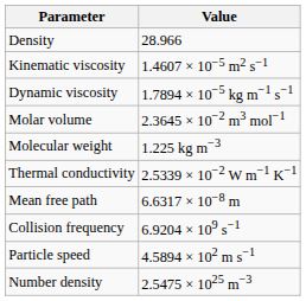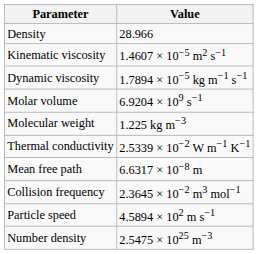Molar volume | Value: 2.3645 × 10−2 m3 mol−1 -> 6.9204 × 109 s−1
Collision frequency | Value: 6.9204 × 109 s−1 -> 2.3645 × 10−2 m3 mol−1
